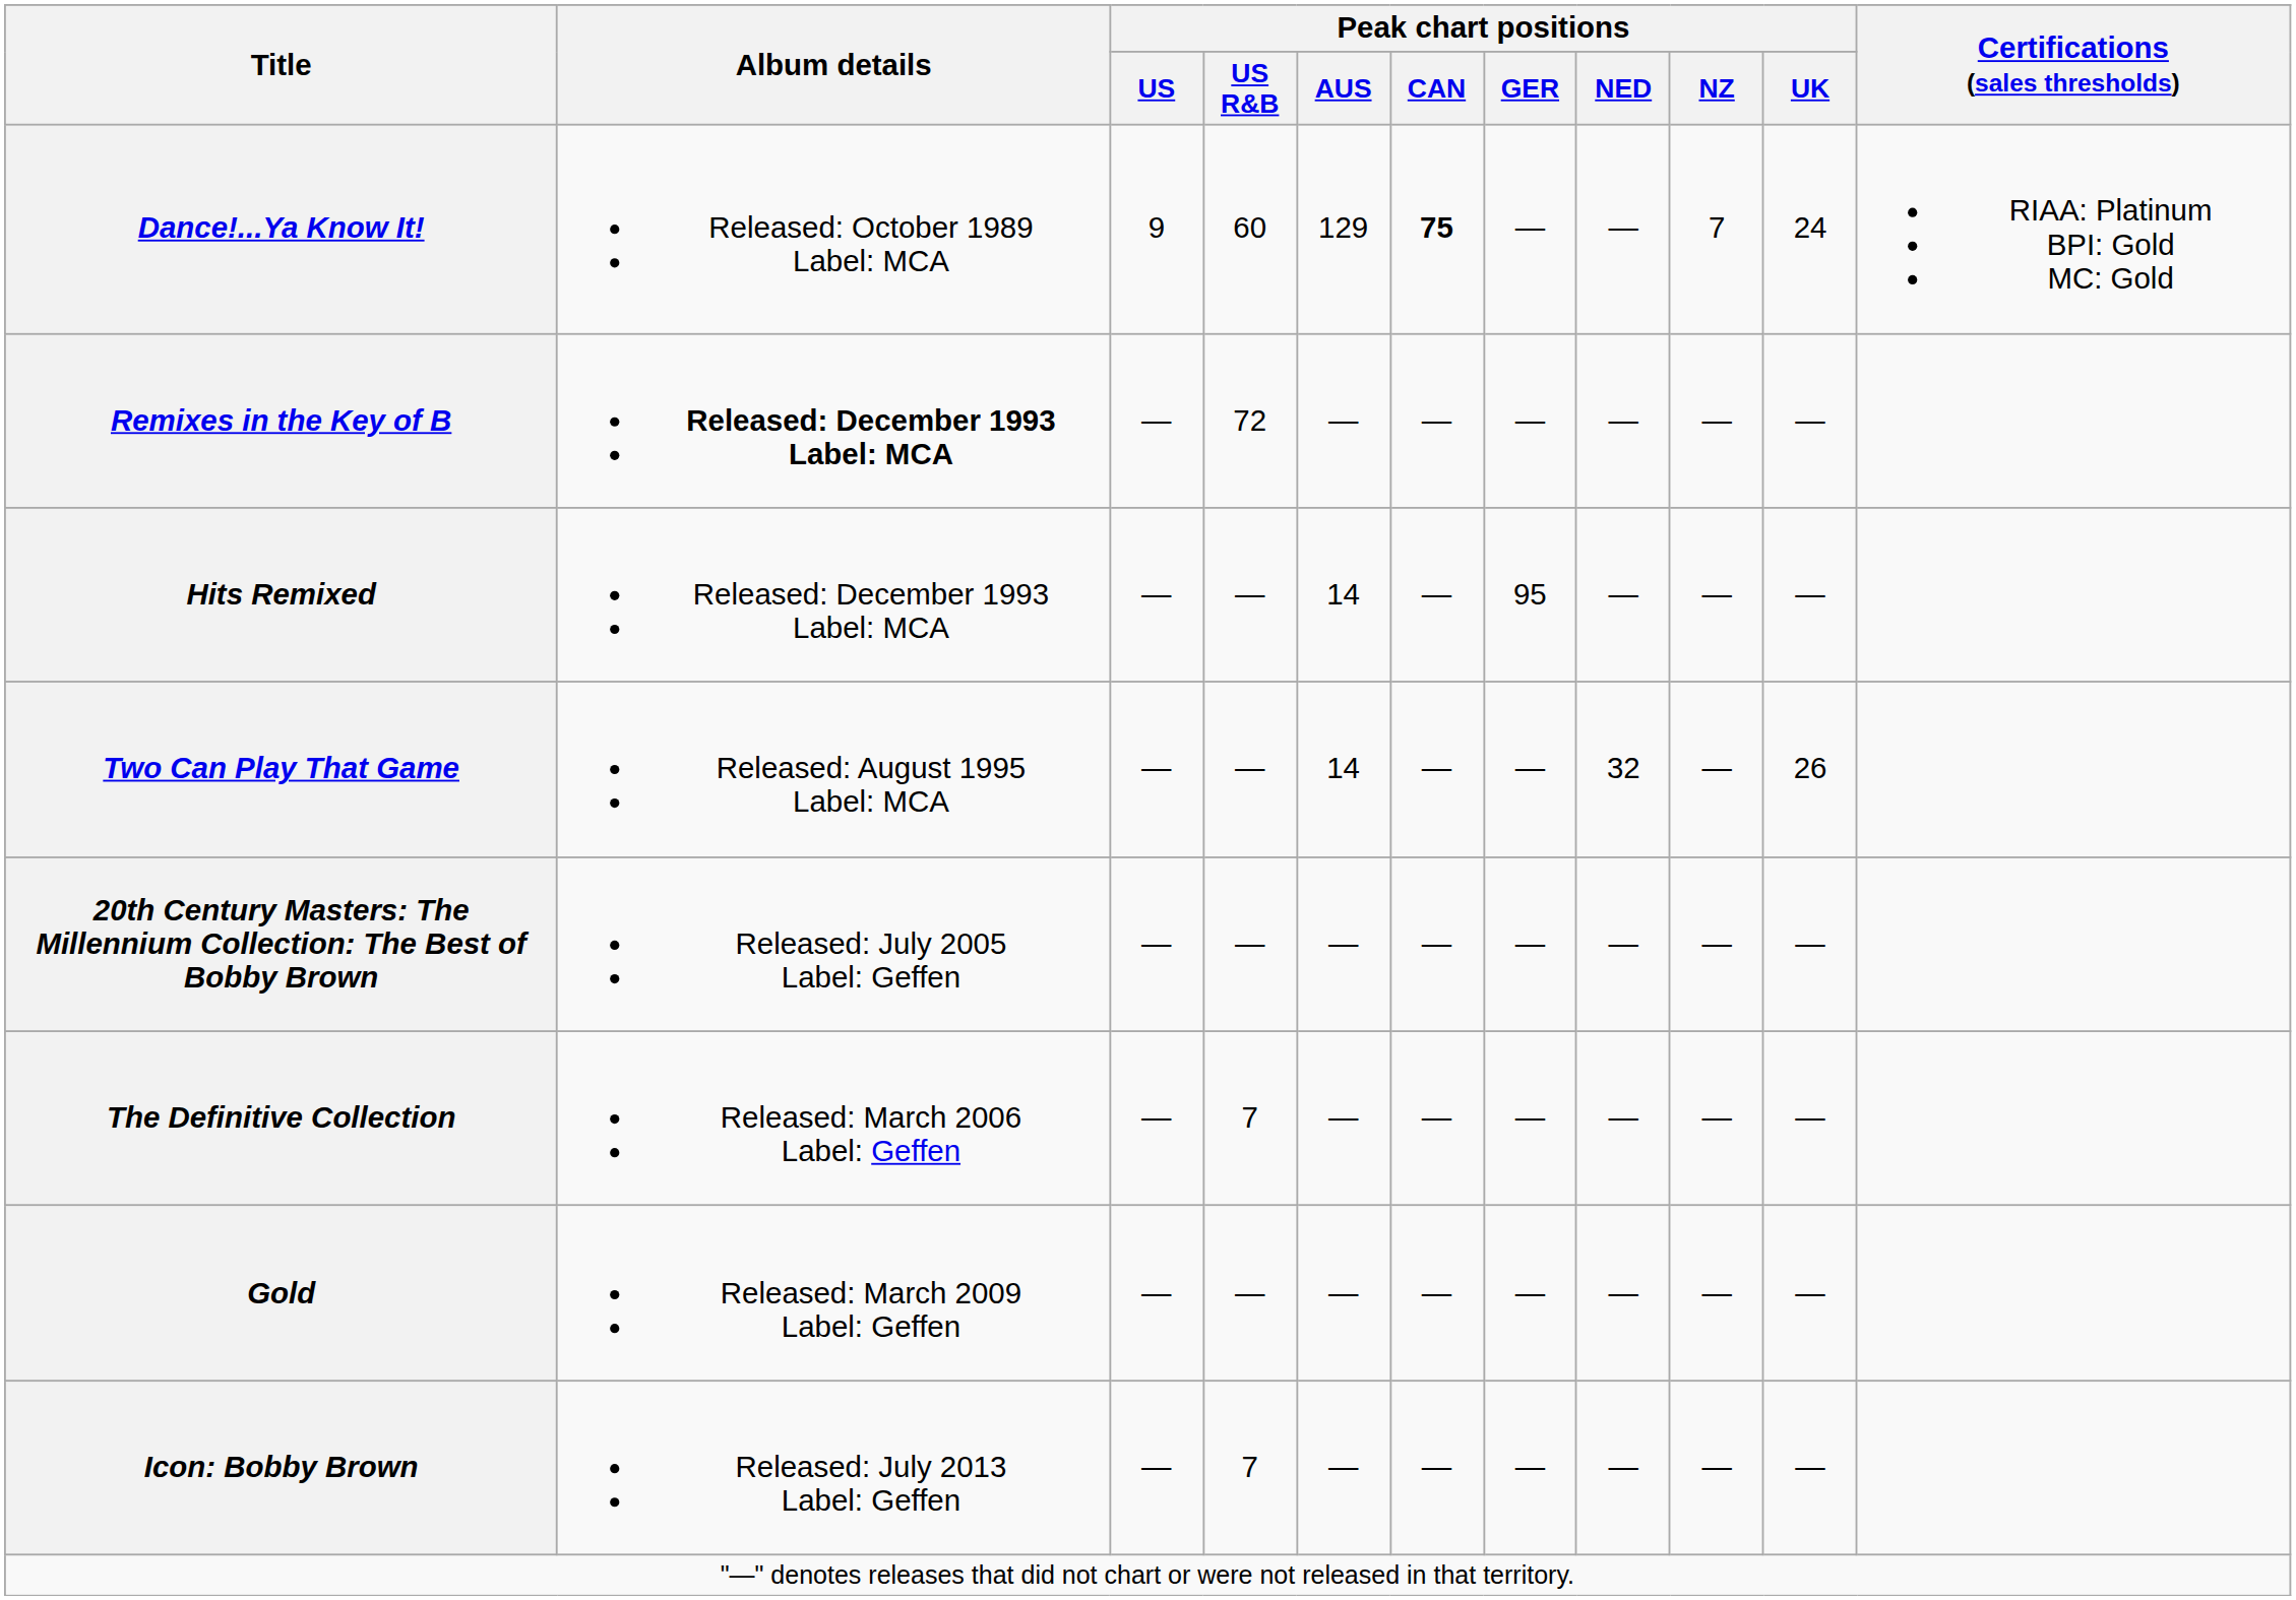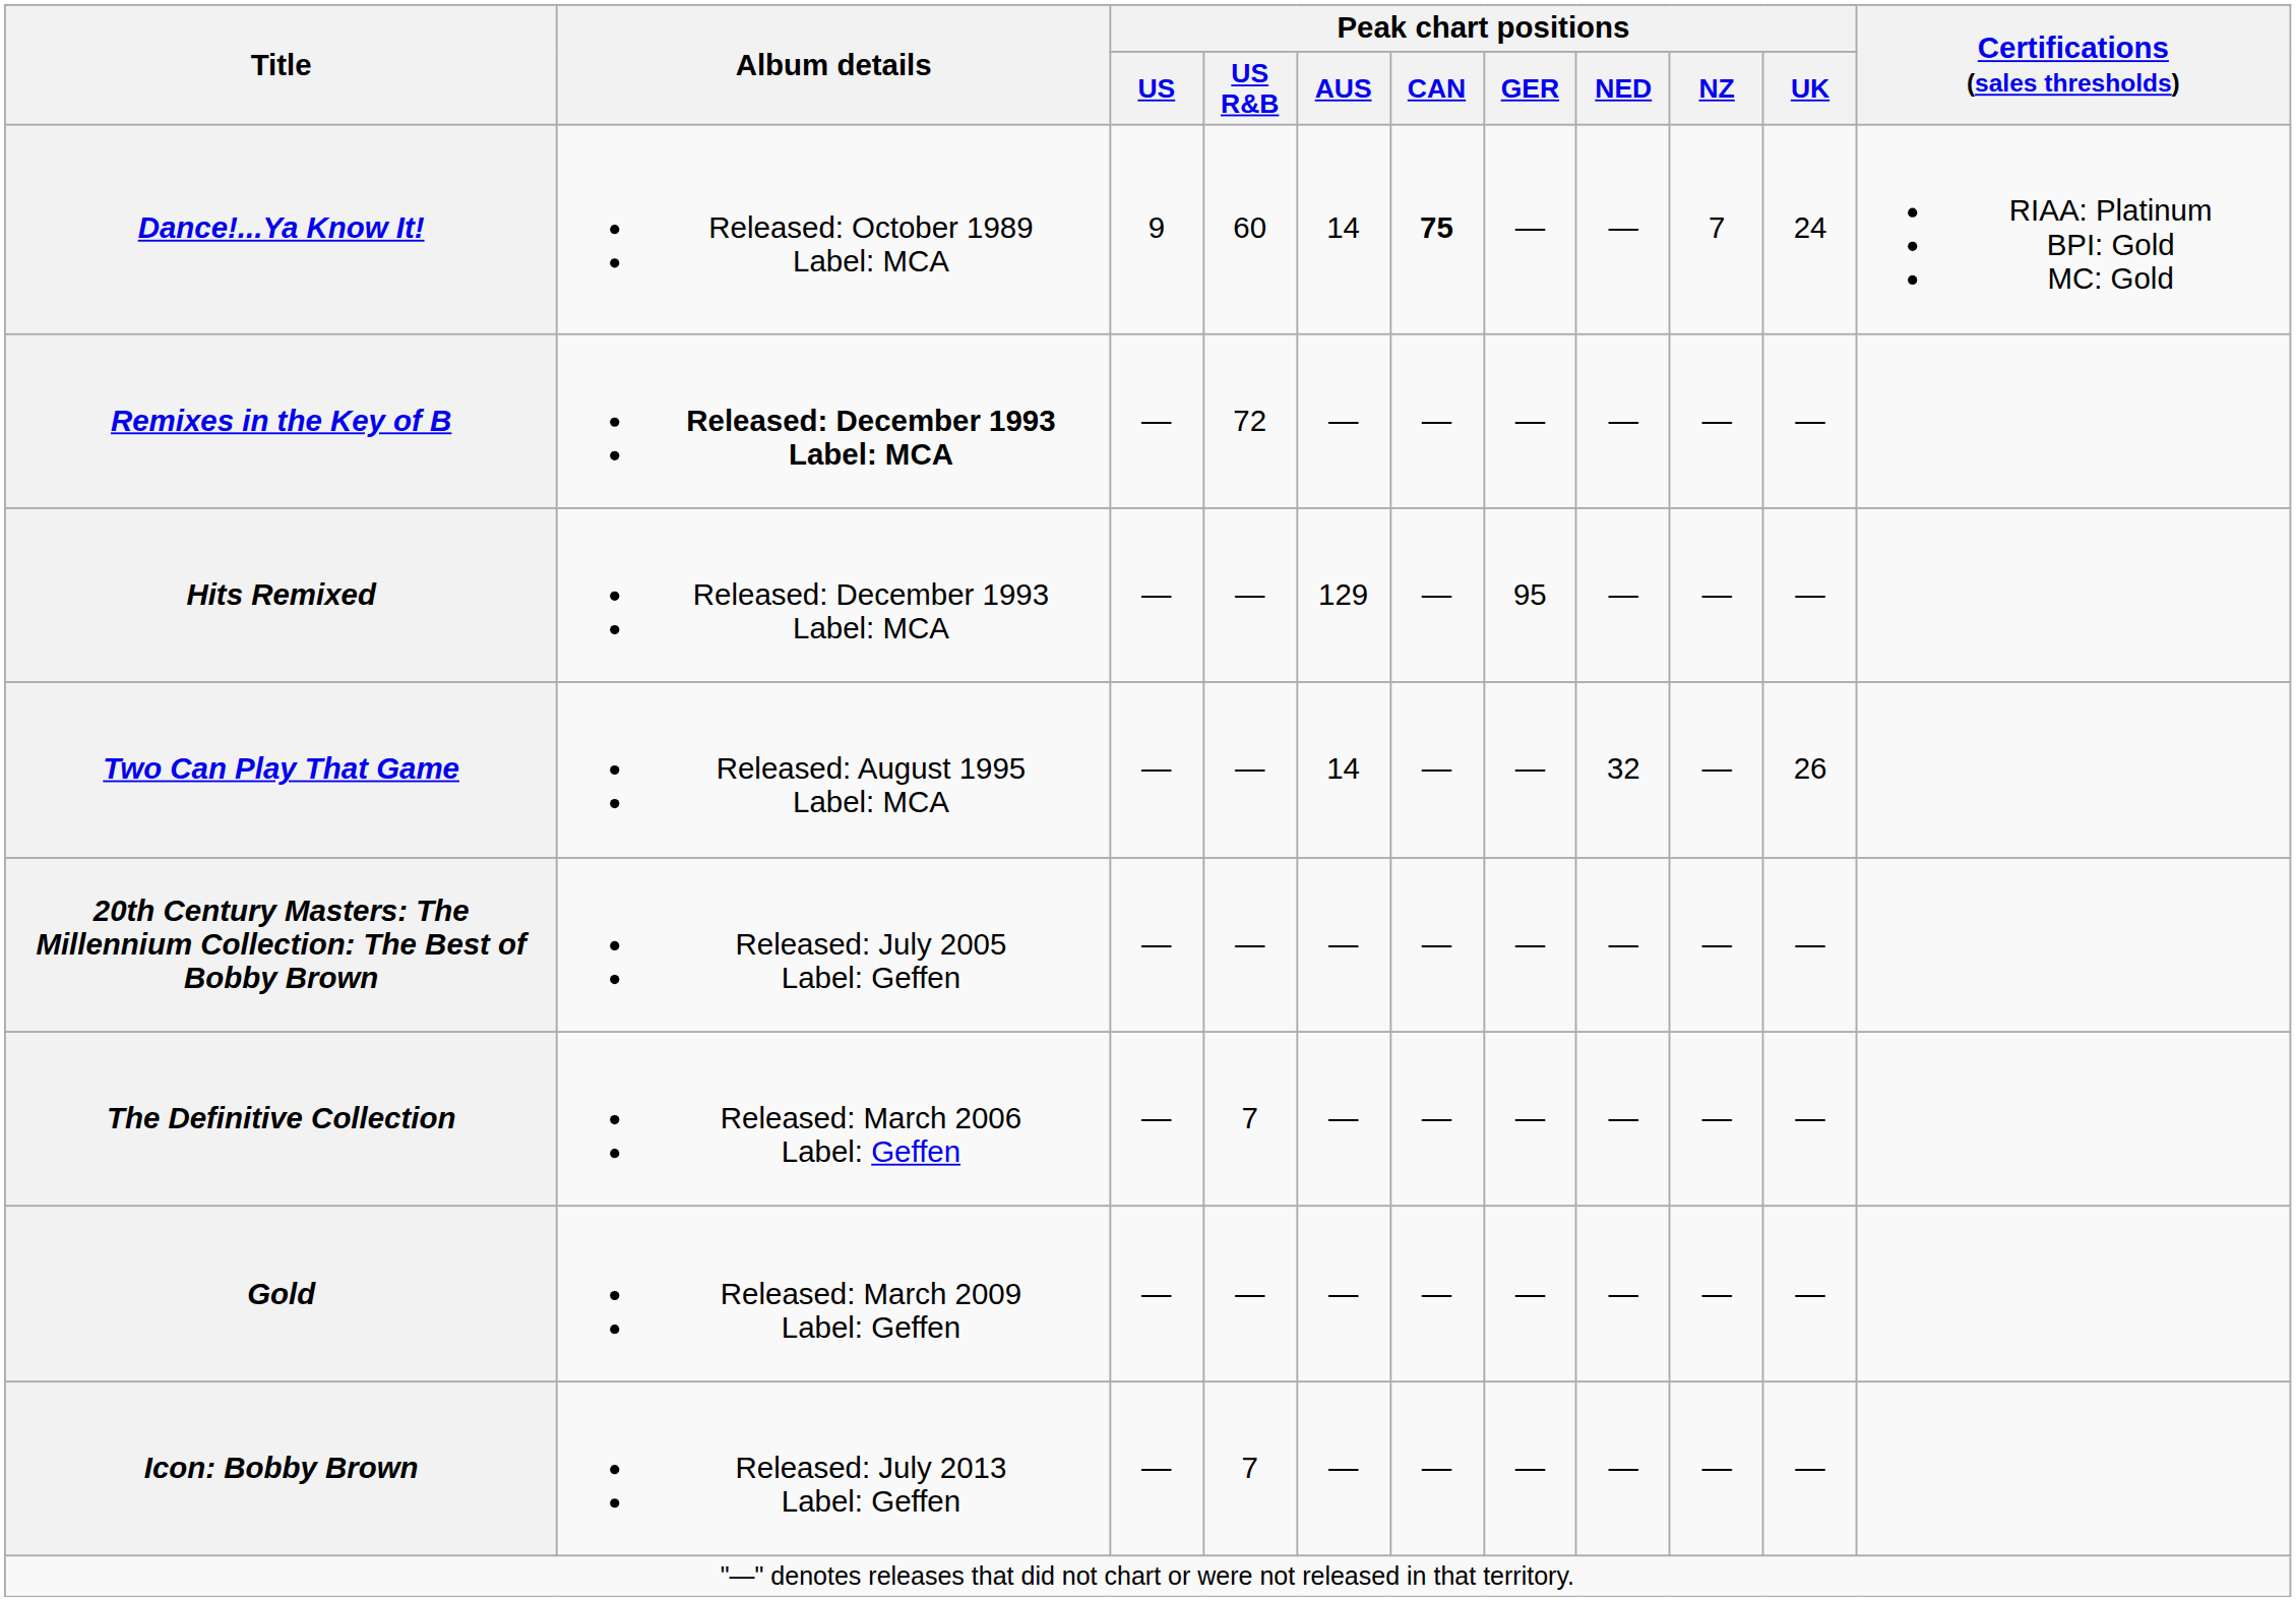Dance!...Ya Know It! | Peak chart positions / AUS: 129 -> 14
Hits Remixed | Peak chart positions / AUS: 14 -> 129
